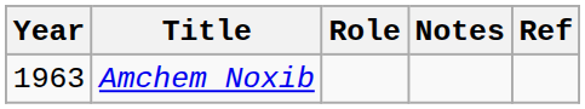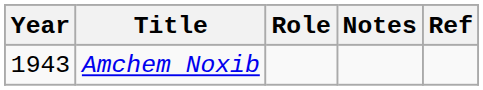Amchem Noxib | Year: 1963 -> 1943
